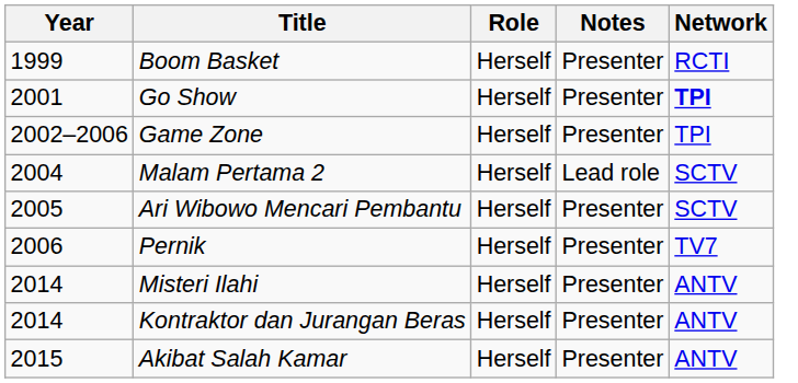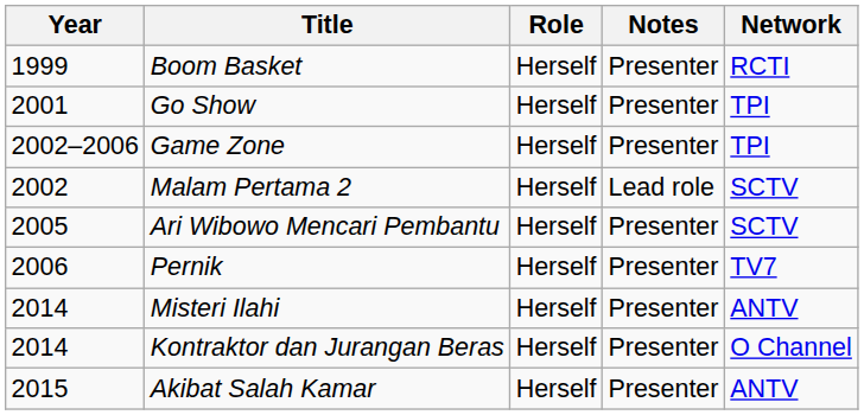Go Show | Network: bold -> normal
Malam Pertama 2 | Year: 2004 -> 2002
Kontraktor dan Jurangan Beras | Network: ANTV -> O Channel
